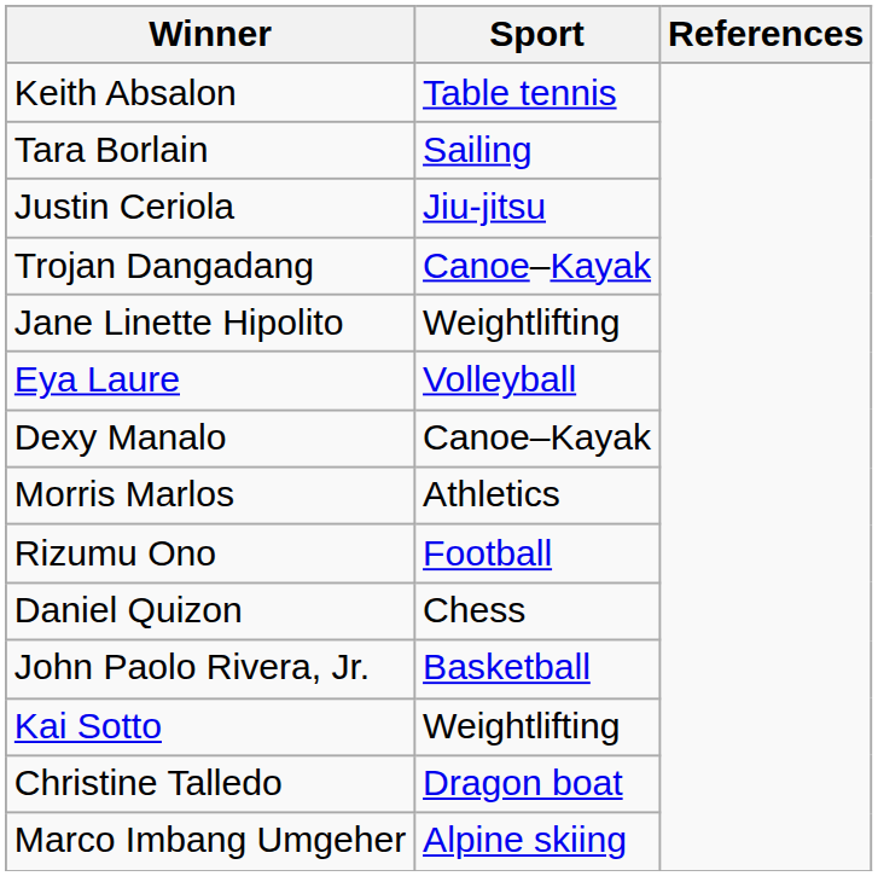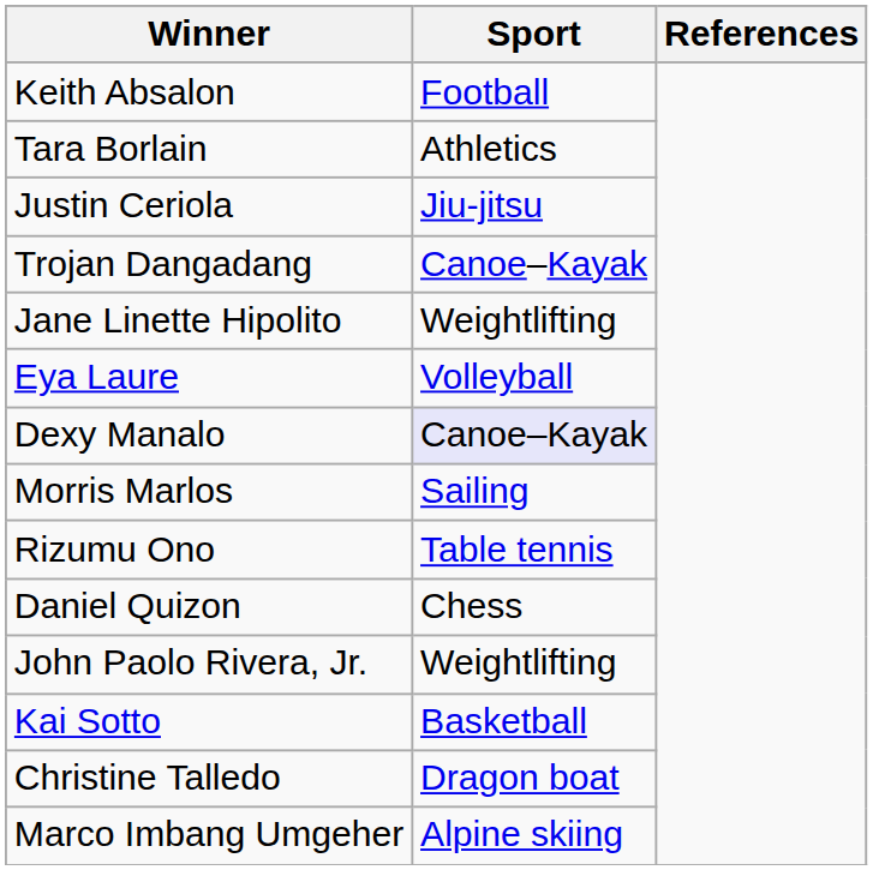Keith Absalon | Sport: Table tennis -> Football
Tara Borlain | Sport: Sailing -> Athletics
Dexy Manalo | Sport: no background -> lavender background
Morris Marlos | Sport: Athletics -> Sailing
Rizumu Ono | Sport: Football -> Table tennis
John Paolo Rivera, Jr. | Sport: Basketball -> Weightlifting
Kai Sotto | Sport: Weightlifting -> Basketball
